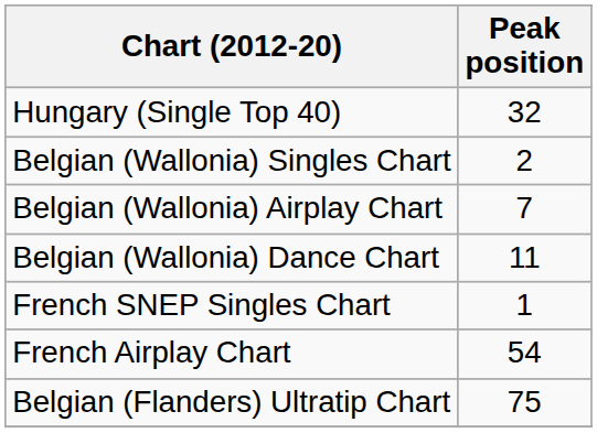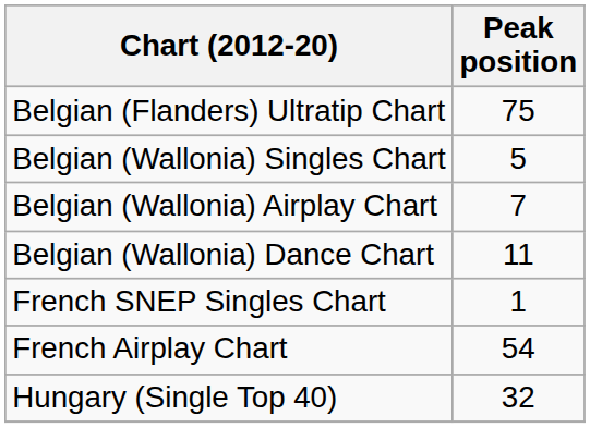rows swapped: Belgian (Flanders) Ultratip Chart <-> Hungary (Single Top 40)
Belgian (Wallonia) Singles Chart | Peak position: 2 -> 5
